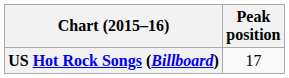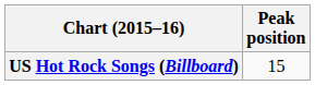US Hot Rock Songs (Billboard) | Peak position: 17 -> 15
